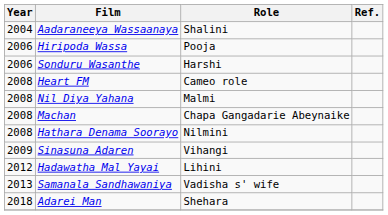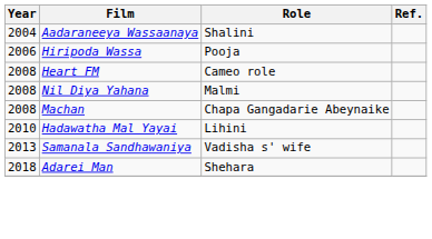- row: 2006 | Sonduru Wasanthe | Harshi
- row: 2008 | Hathara Denama Soorayo | Nilmini
- row: 2009 | Sinasuna Adaren | Vihangi
Hadawatha Mal Yayai | Year: 2012 -> 2010
